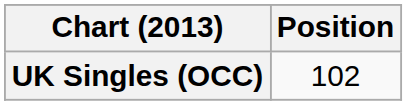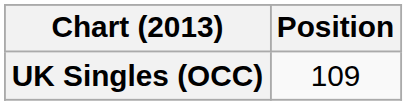UK Singles (OCC) | Position: 102 -> 109
